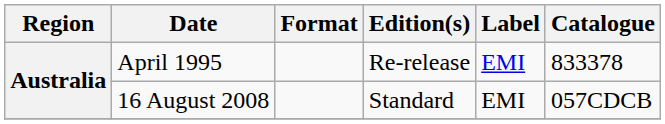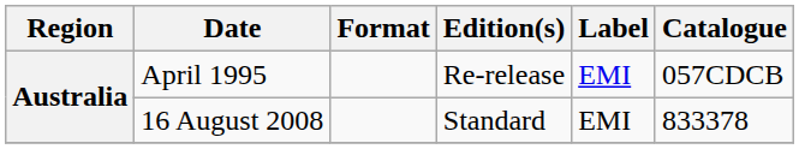April 1995 | Catalogue: 833378 -> 057CDCB
16 August 2008 | Catalogue: 057CDCB -> 833378
